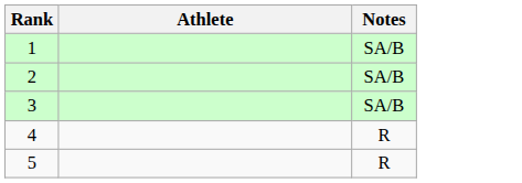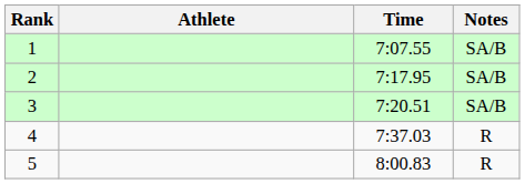+ column: Time | 7:07.55 | 7:17.95 | 7:20.51 | 7:37.03 | 8:00.83
